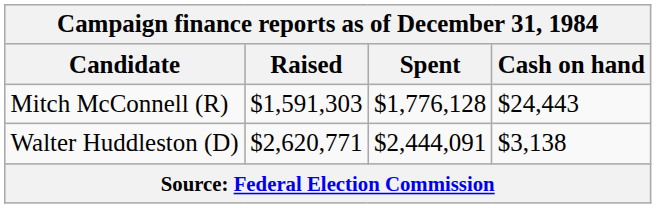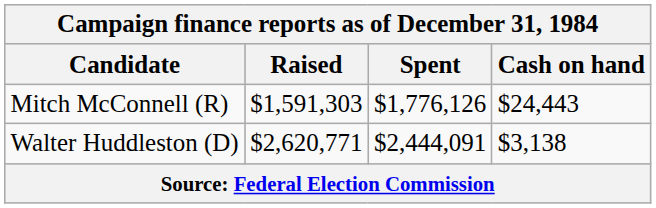Mitch McConnell (R) | Spent: $1,776,128 -> $1,776,126
